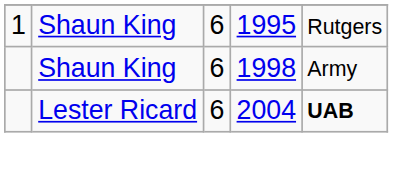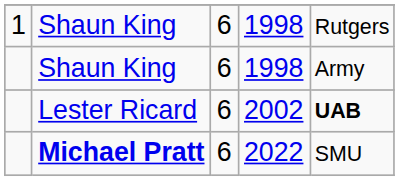1 / Shaun King | column 4: 1995 -> 1998
Lester Ricard | column 4: 2004 -> 2002
+ row: Michael Pratt | 6 | 2022 | SMU
